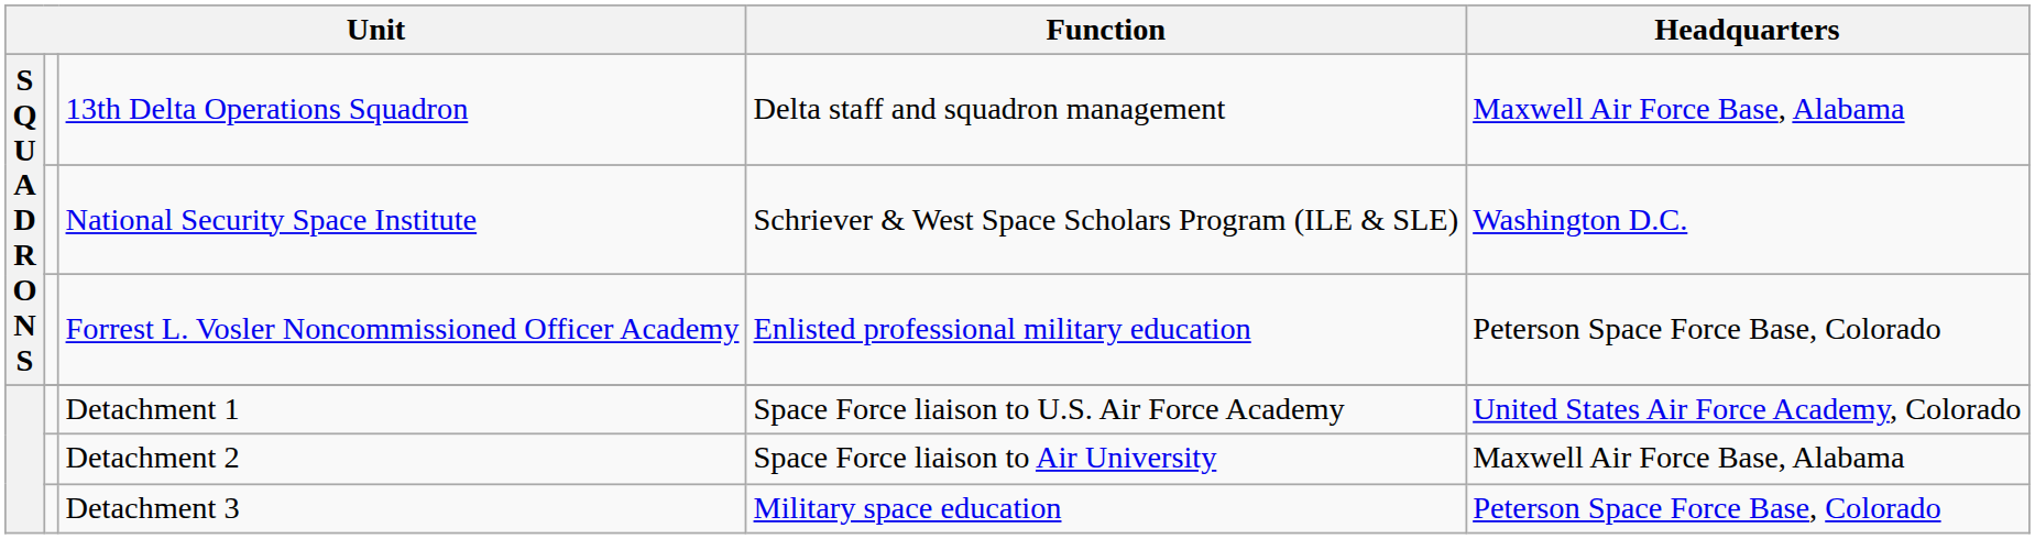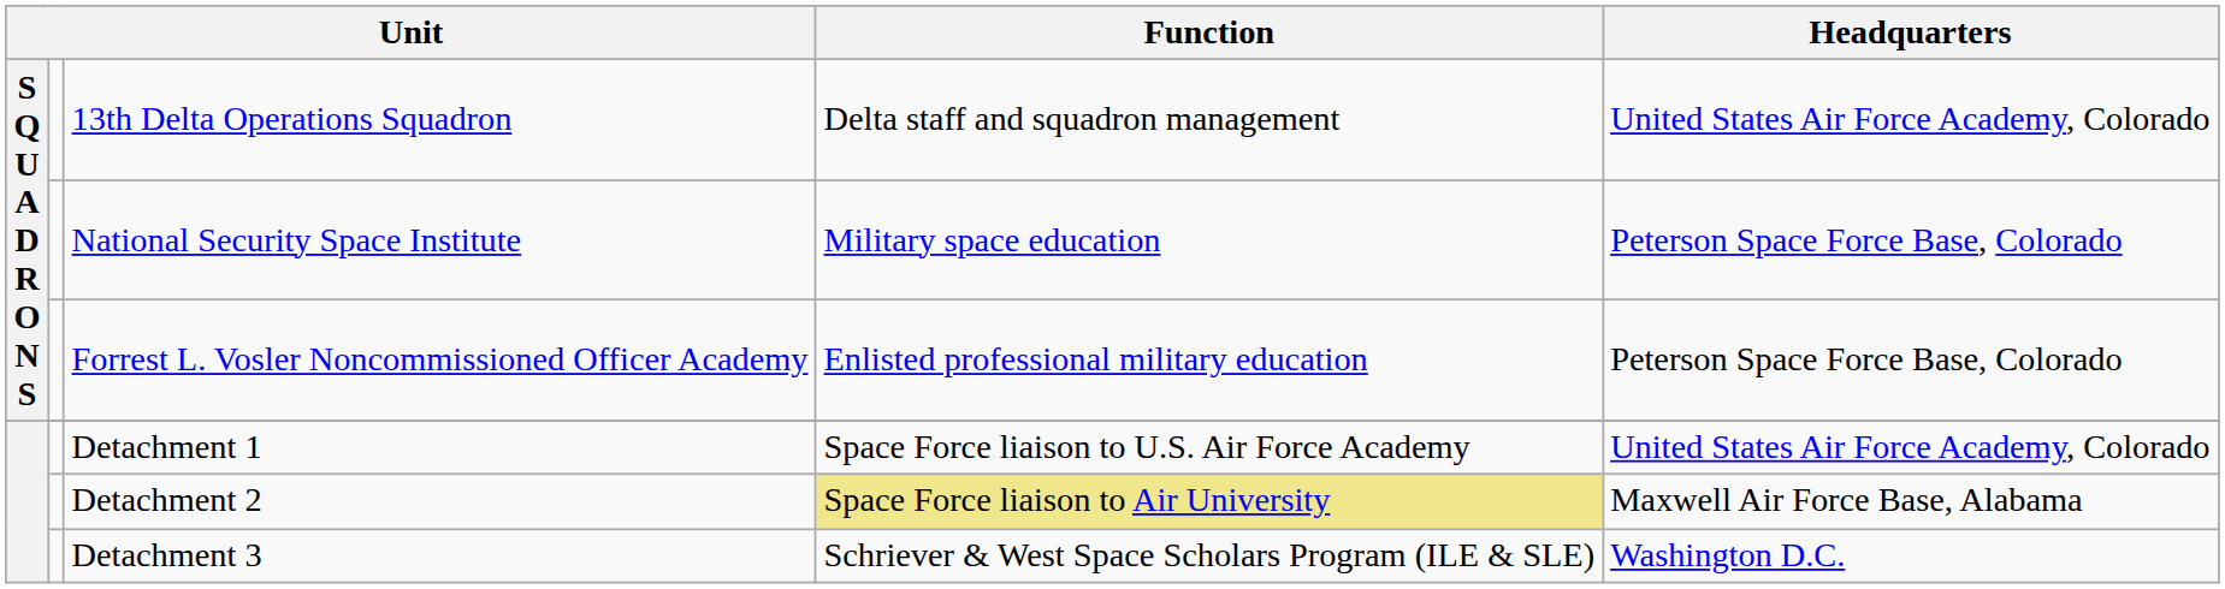13th Delta Operations Squadron | Headquarters: Maxwell Air Force Base, Alabama -> United States Air Force Academy, Colorado
National Security Space Institute | Function: Schriever & West Space Scholars Program (ILE & SLE) -> Military space education
National Security Space Institute | Headquarters: Washington D.C. -> Peterson Space Force Base, Colorado
Detachment 2 | Function: no background -> khaki background
Detachment 3 | Function: Military space education -> Schriever & West Space Scholars Program (ILE & SLE)
Detachment 3 | Headquarters: Peterson Space Force Base, Colorado -> Washington D.C.
